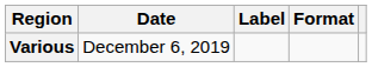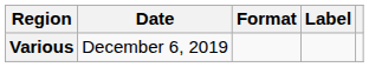columns swapped: Format <-> Label
